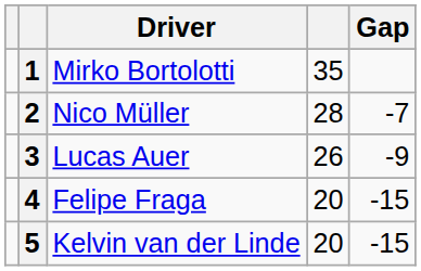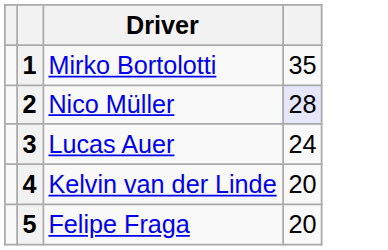- column: Gap | -7 | -9 | -15 | -15
2 | column 4: no background -> lavender background
3 | column 4: 26 -> 24
4 | Driver: Felipe Fraga -> Kelvin van der Linde
5 | Driver: Kelvin van der Linde -> Felipe Fraga
